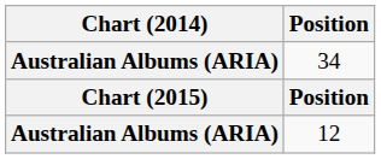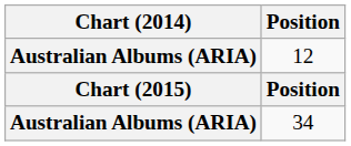rows swapped: 12 <-> 34
